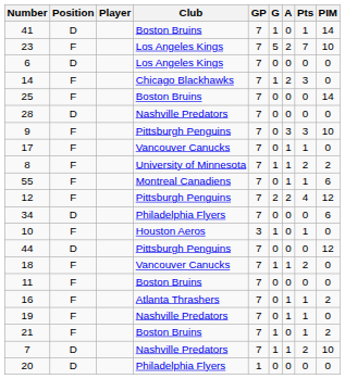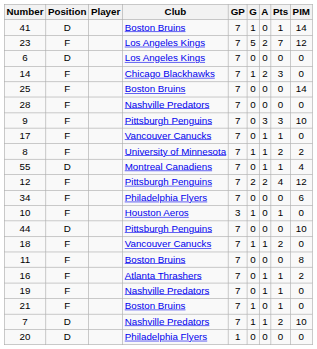23 | PIM: 10 -> 12
28 | Position: D -> F
55 | Position: F -> D
55 | PIM: 6 -> 4
34 | Position: D -> F
44 | PIM: 12 -> 10
11 | PIM: 0 -> 8
21 | PIM: 2 -> 0
